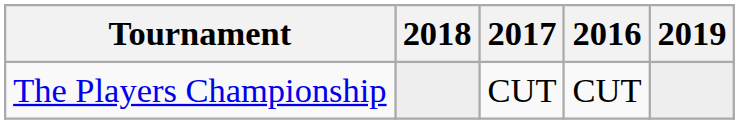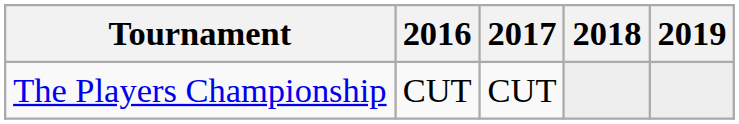columns swapped: 2016 <-> 2018
